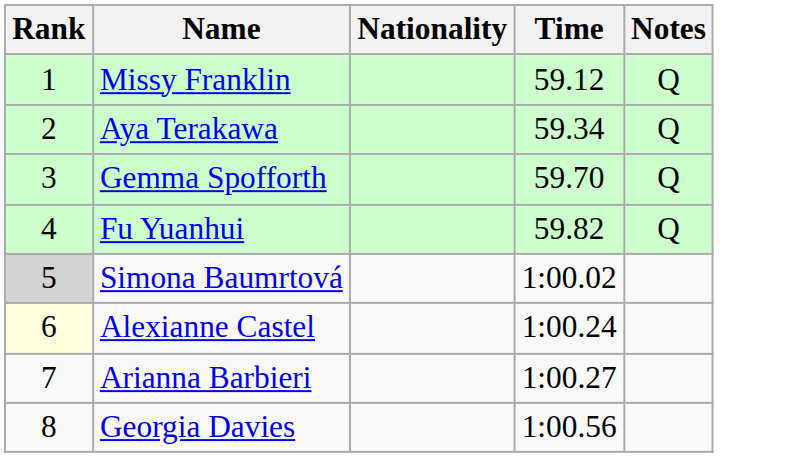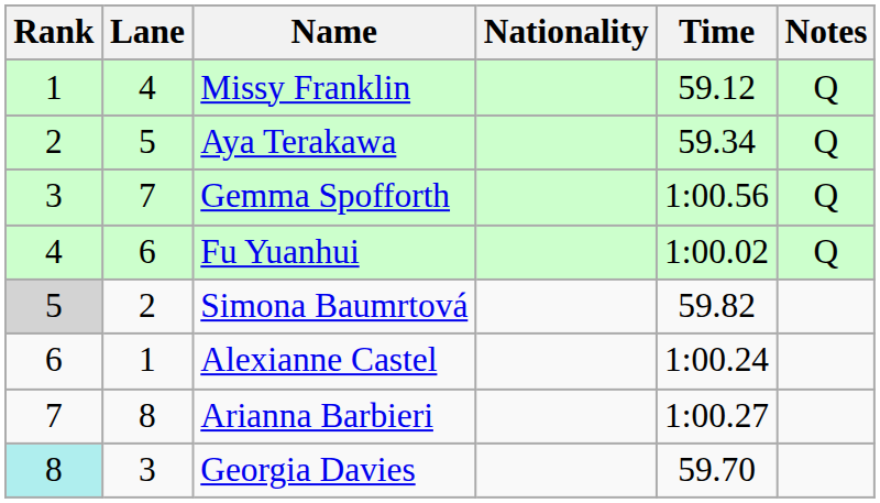+ column: Lane | 4 | 5 | 7 | 6 | 2 | 1 | 8 | 3
Gemma Spofforth | Time: 59.70 -> 1:00.56
Fu Yuanhui | Time: 59.82 -> 1:00.02
Simona Baumrtová | Time: 1:00.02 -> 59.82
Alexianne Castel | Rank: lightyellow background -> no background
Georgia Davies | Rank: no background -> paleturquoise background
Georgia Davies | Time: 1:00.56 -> 59.70
